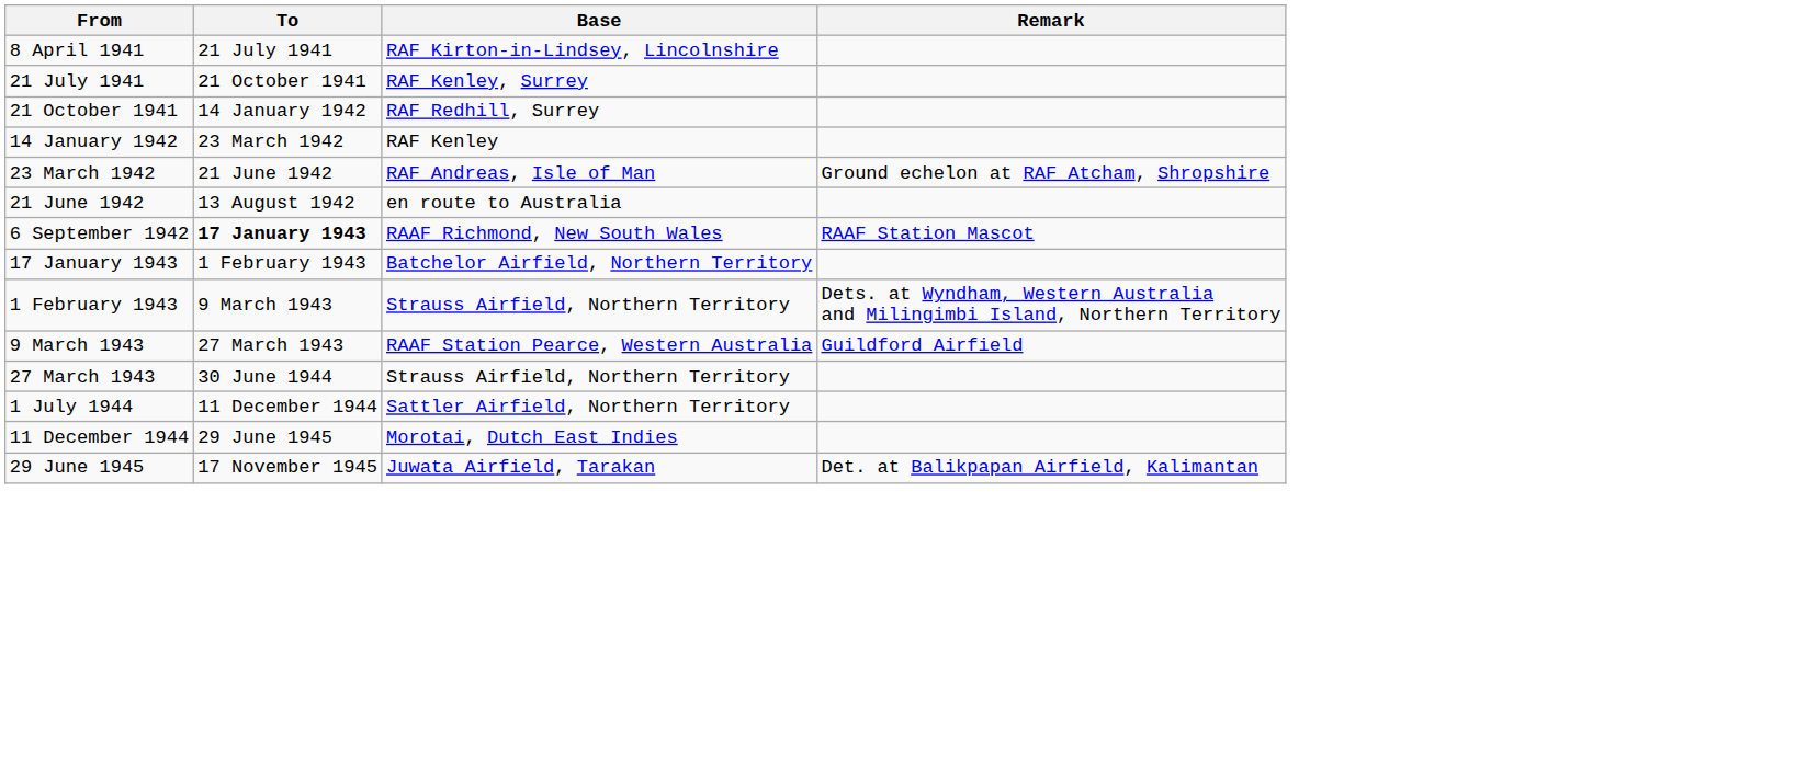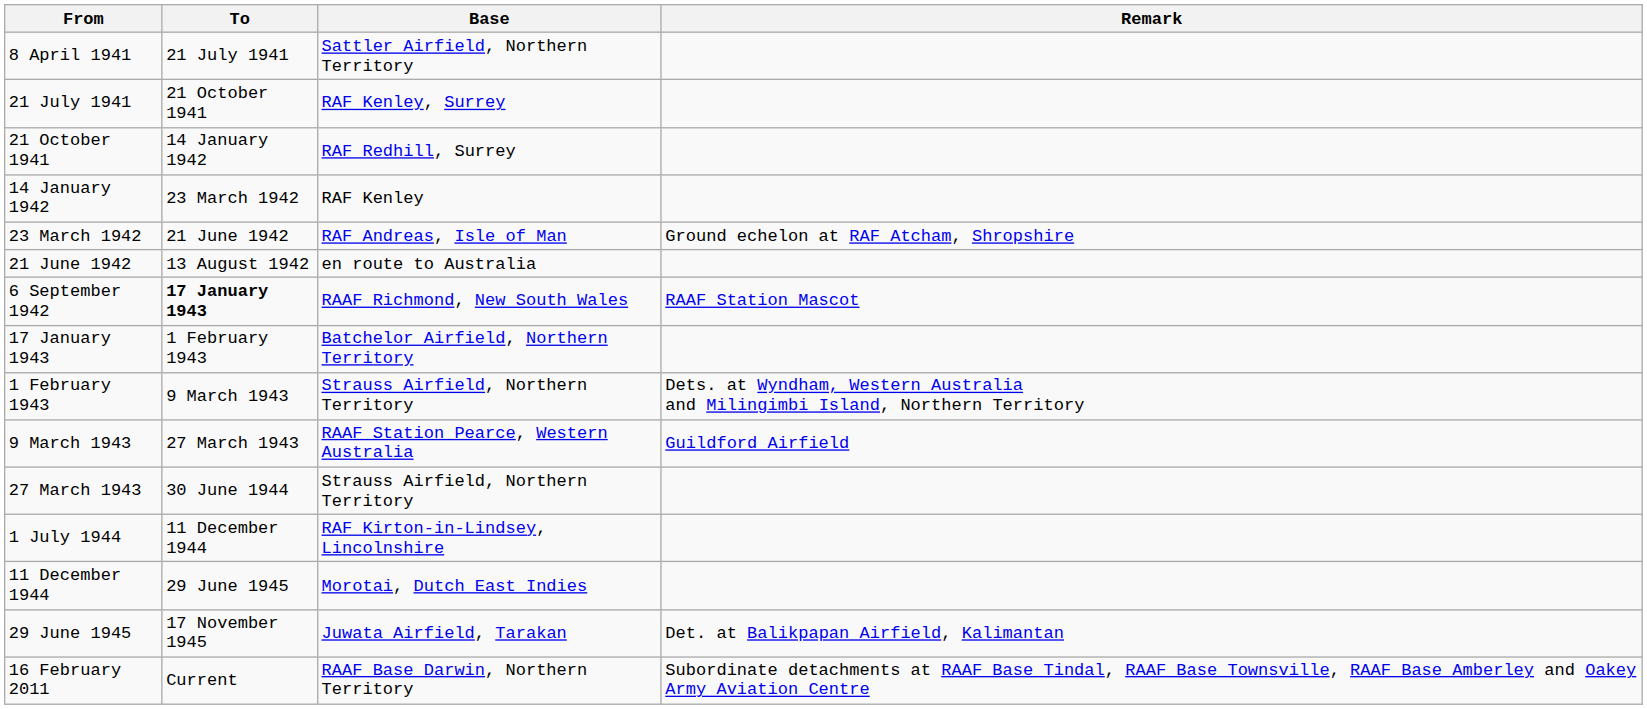8 April 1941 | Base: RAF Kirton-in-Lindsey, Lincolnshire -> Sattler Airfield, Northern Territory
1 July 1944 | Base: Sattler Airfield, Northern Territory -> RAF Kirton-in-Lindsey, Lincolnshire
+ row: 16 February 2011 | Current | RAAF Base Darwin, Northern Territory | Subordinate detachments at RAAF Base Tindal, RAAF Base Townsville, RAAF Base Amberley and Oakey Army Aviation Centre
